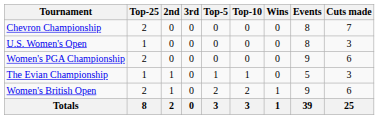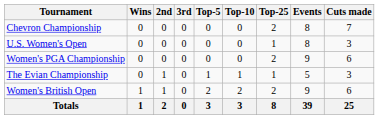columns swapped: Wins <-> Top-25
